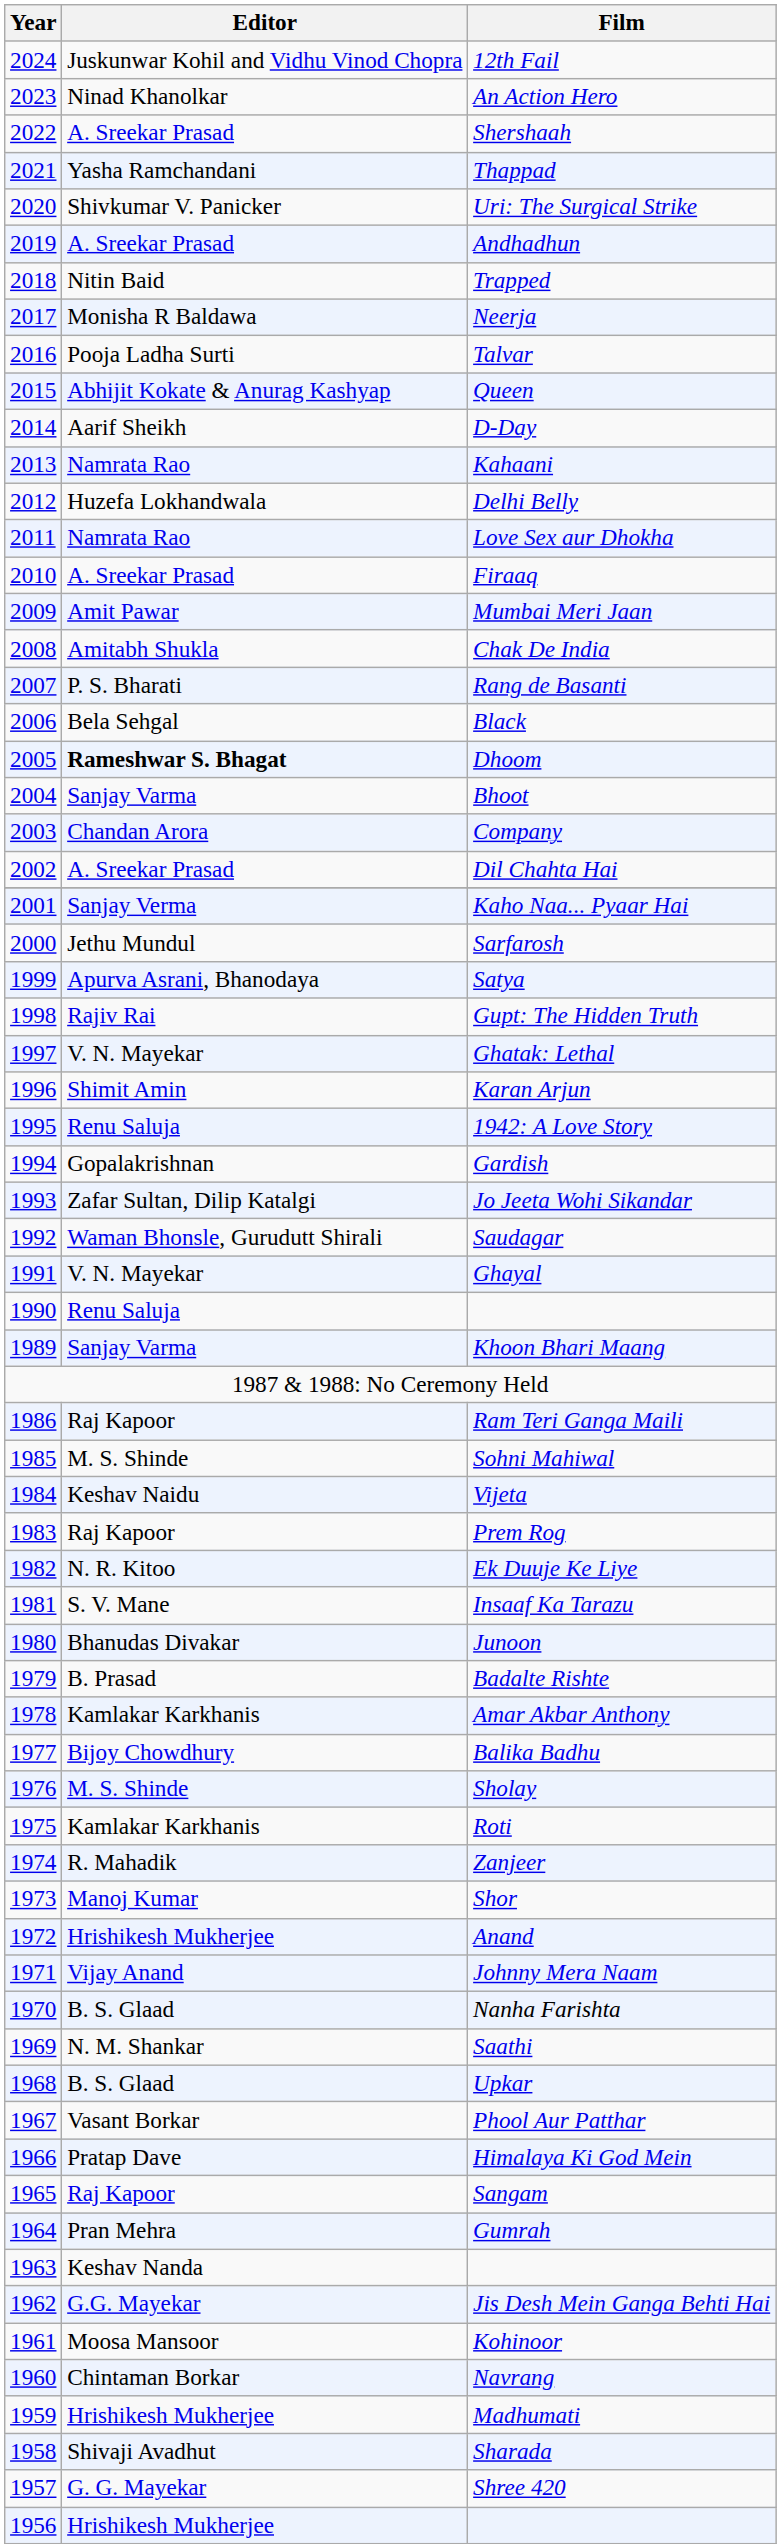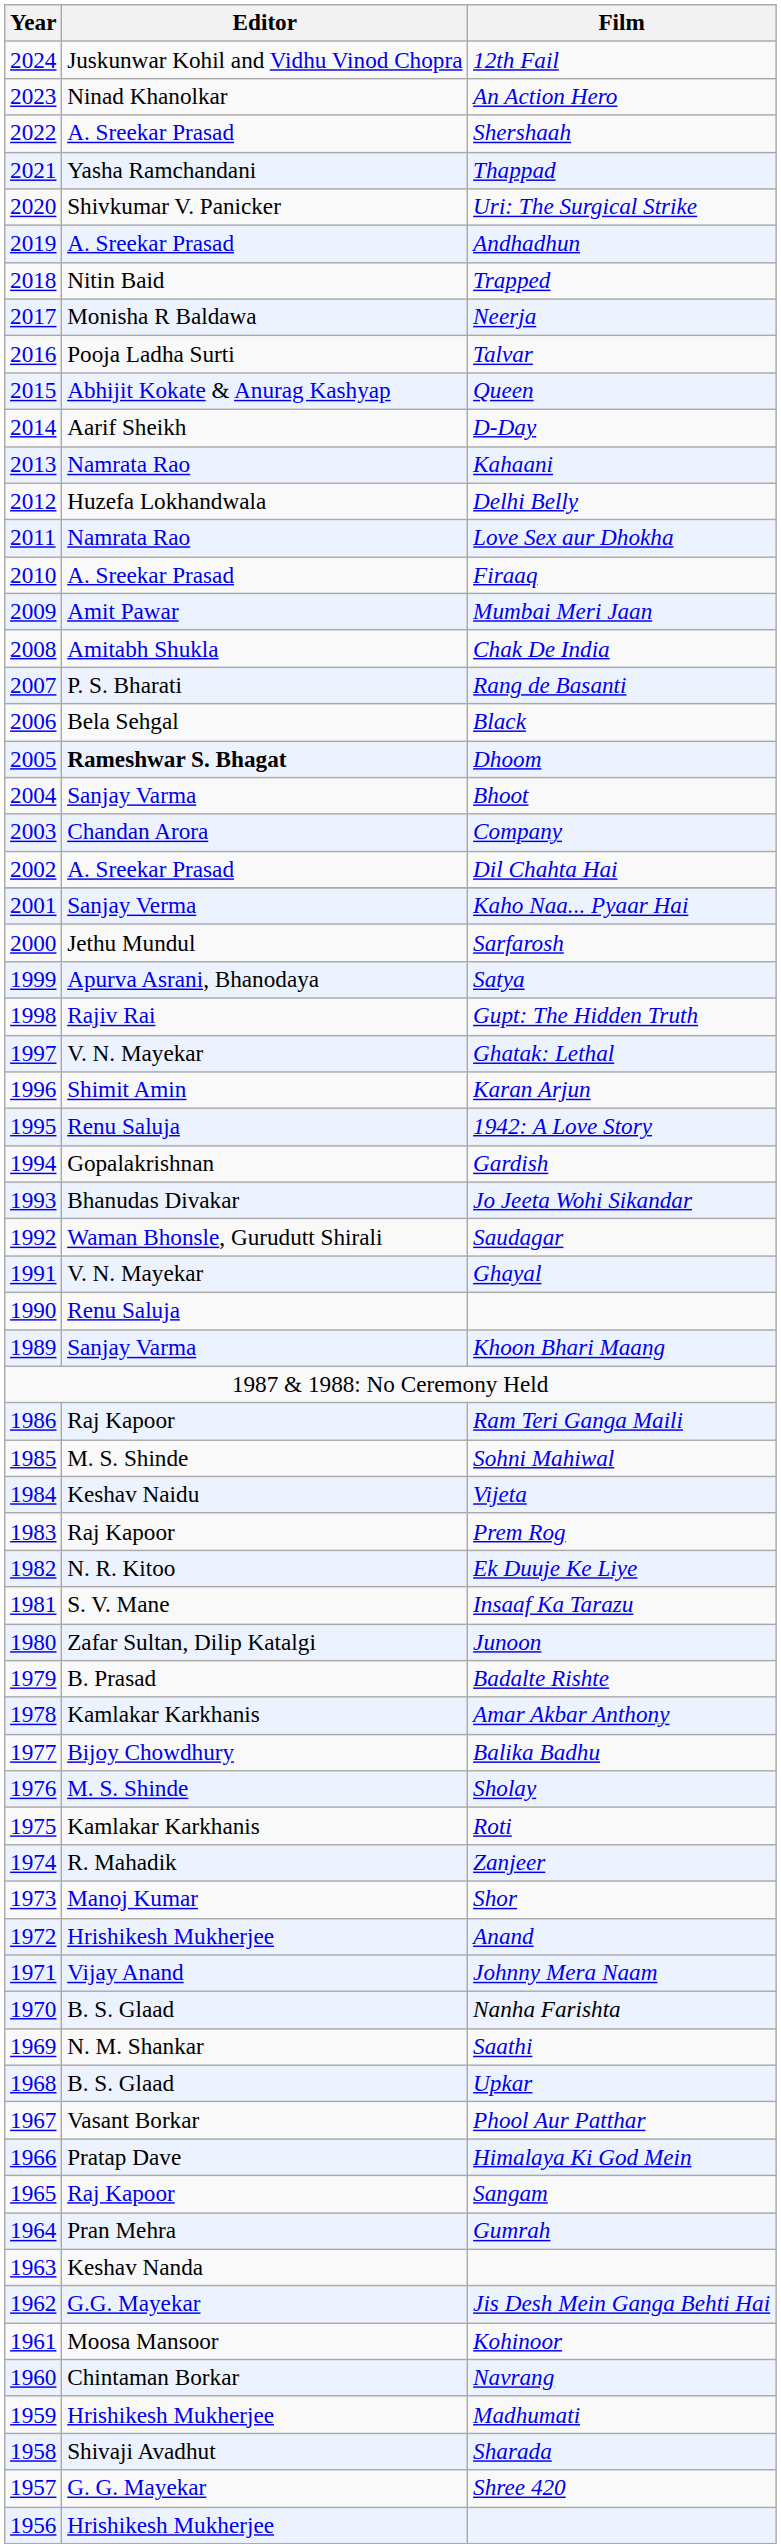Jo Jeeta Wohi Sikandar | Editor: Zafar Sultan, Dilip Katalgi -> Bhanudas Divakar
Junoon | Editor: Bhanudas Divakar -> Zafar Sultan, Dilip Katalgi
